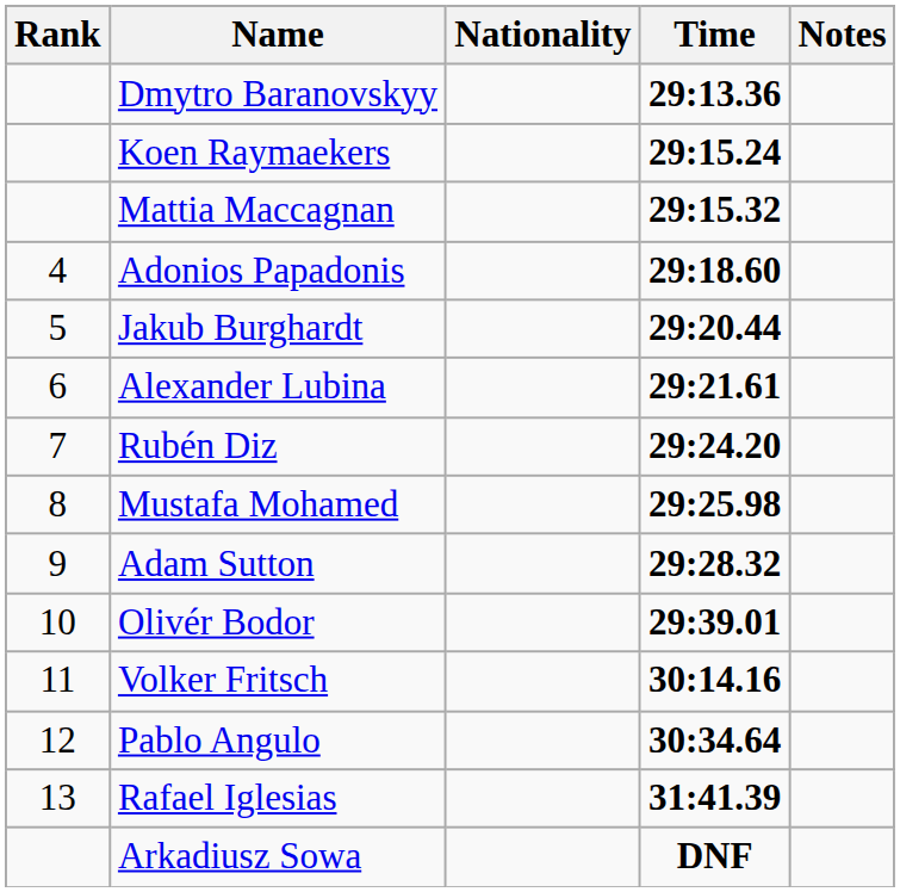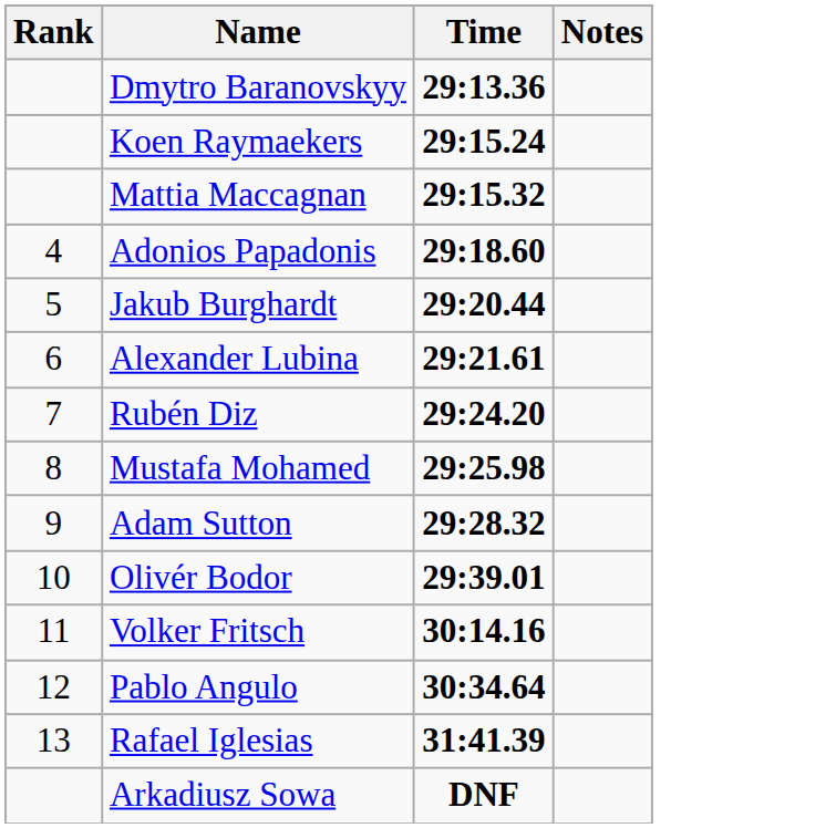- column: Nationality
